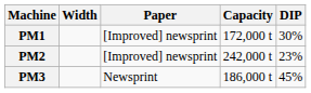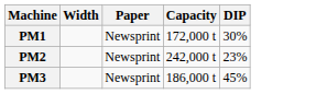PM1 | Paper: [Improved] newsprint -> Newsprint
PM2 | Paper: [Improved] newsprint -> Newsprint
